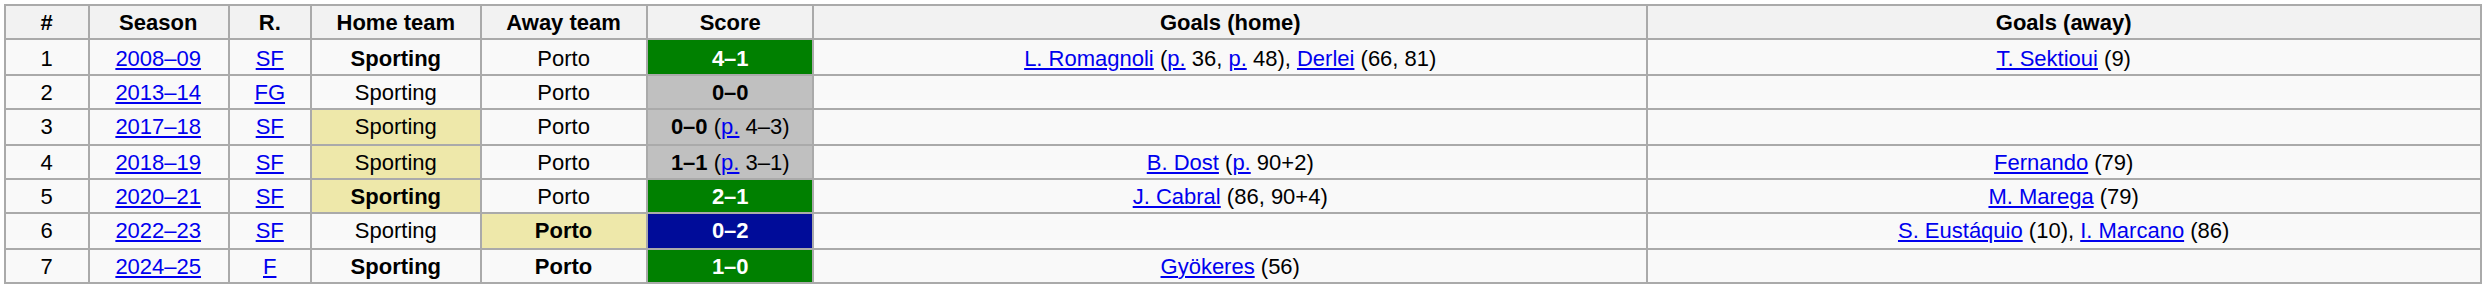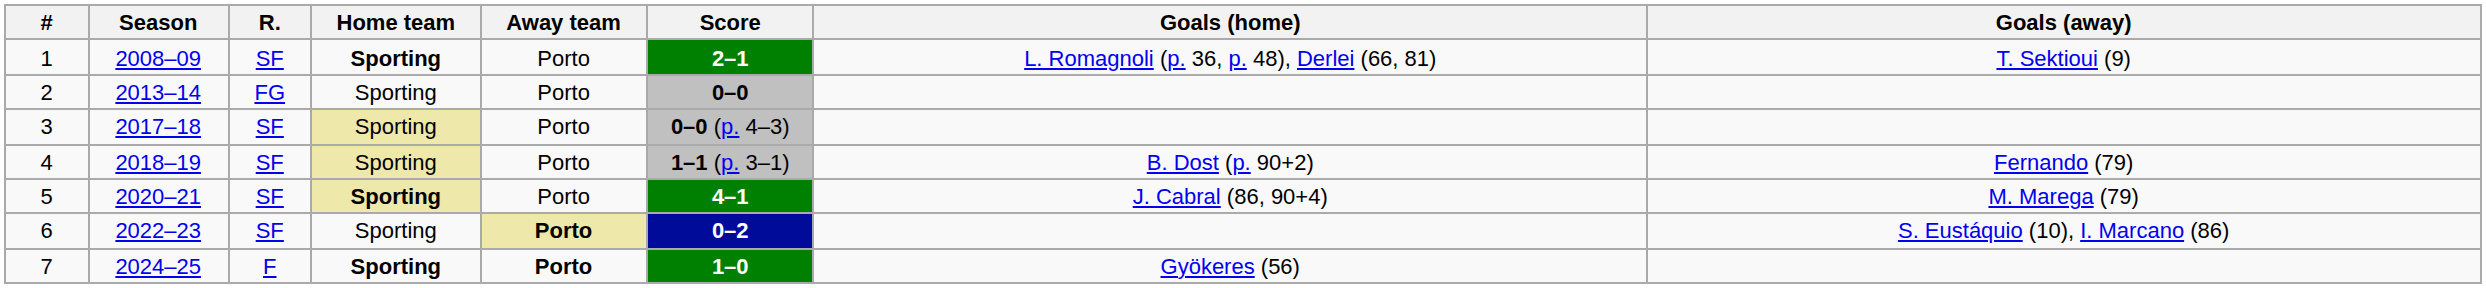1 | Score: 4–1 -> 2–1
5 | Score: 2–1 -> 4–1
